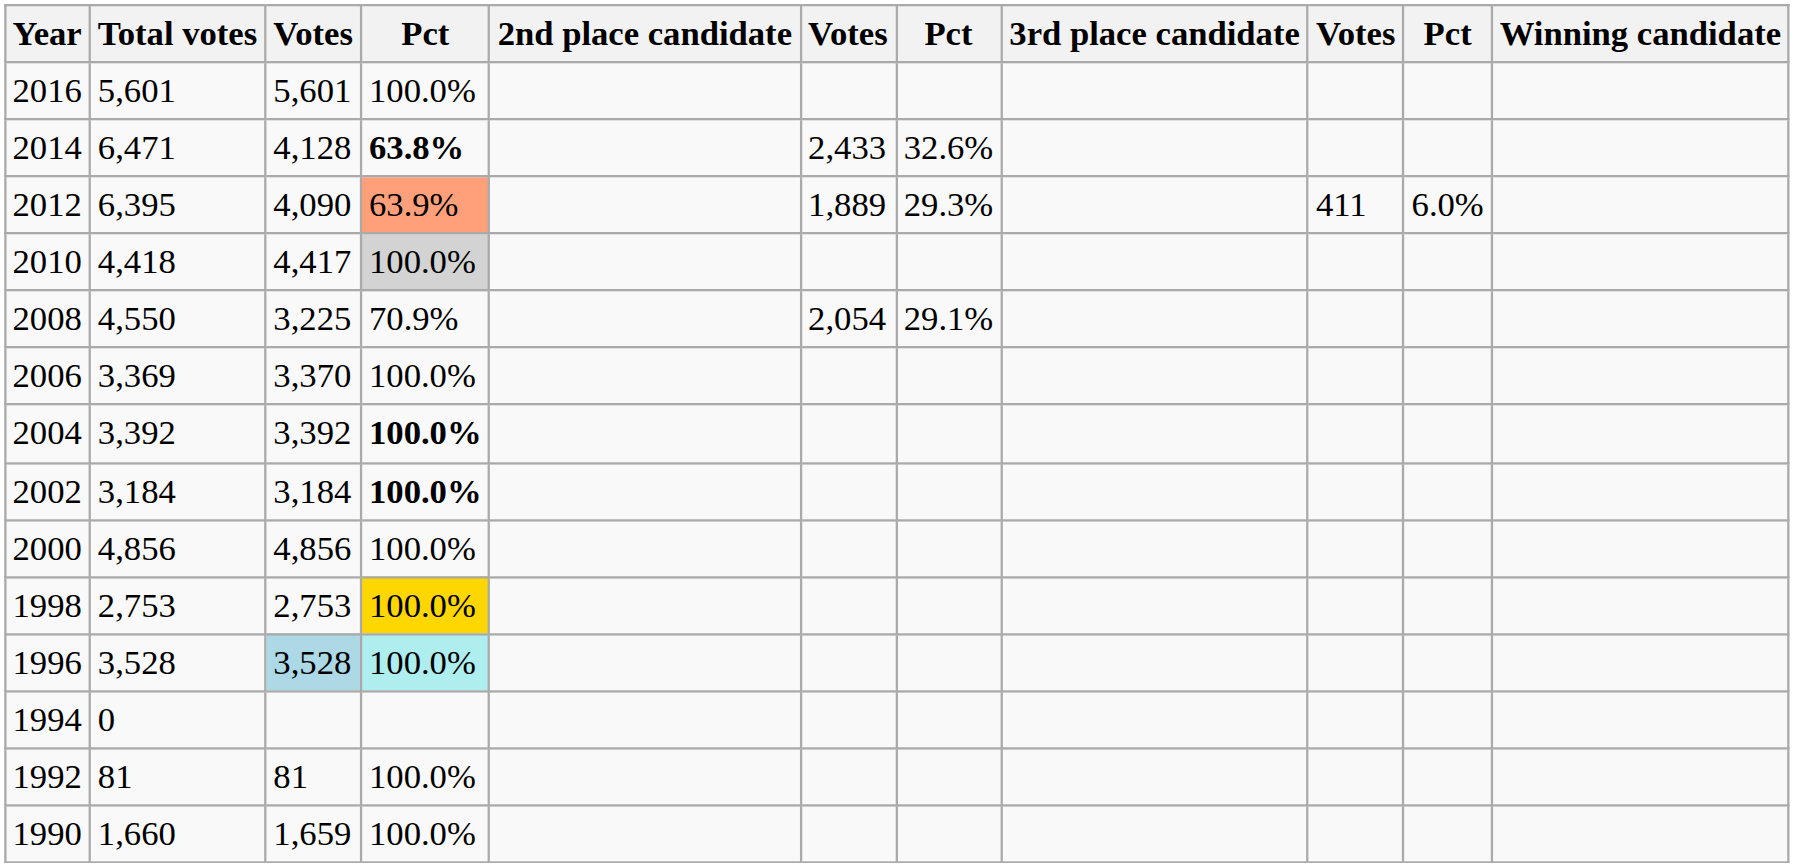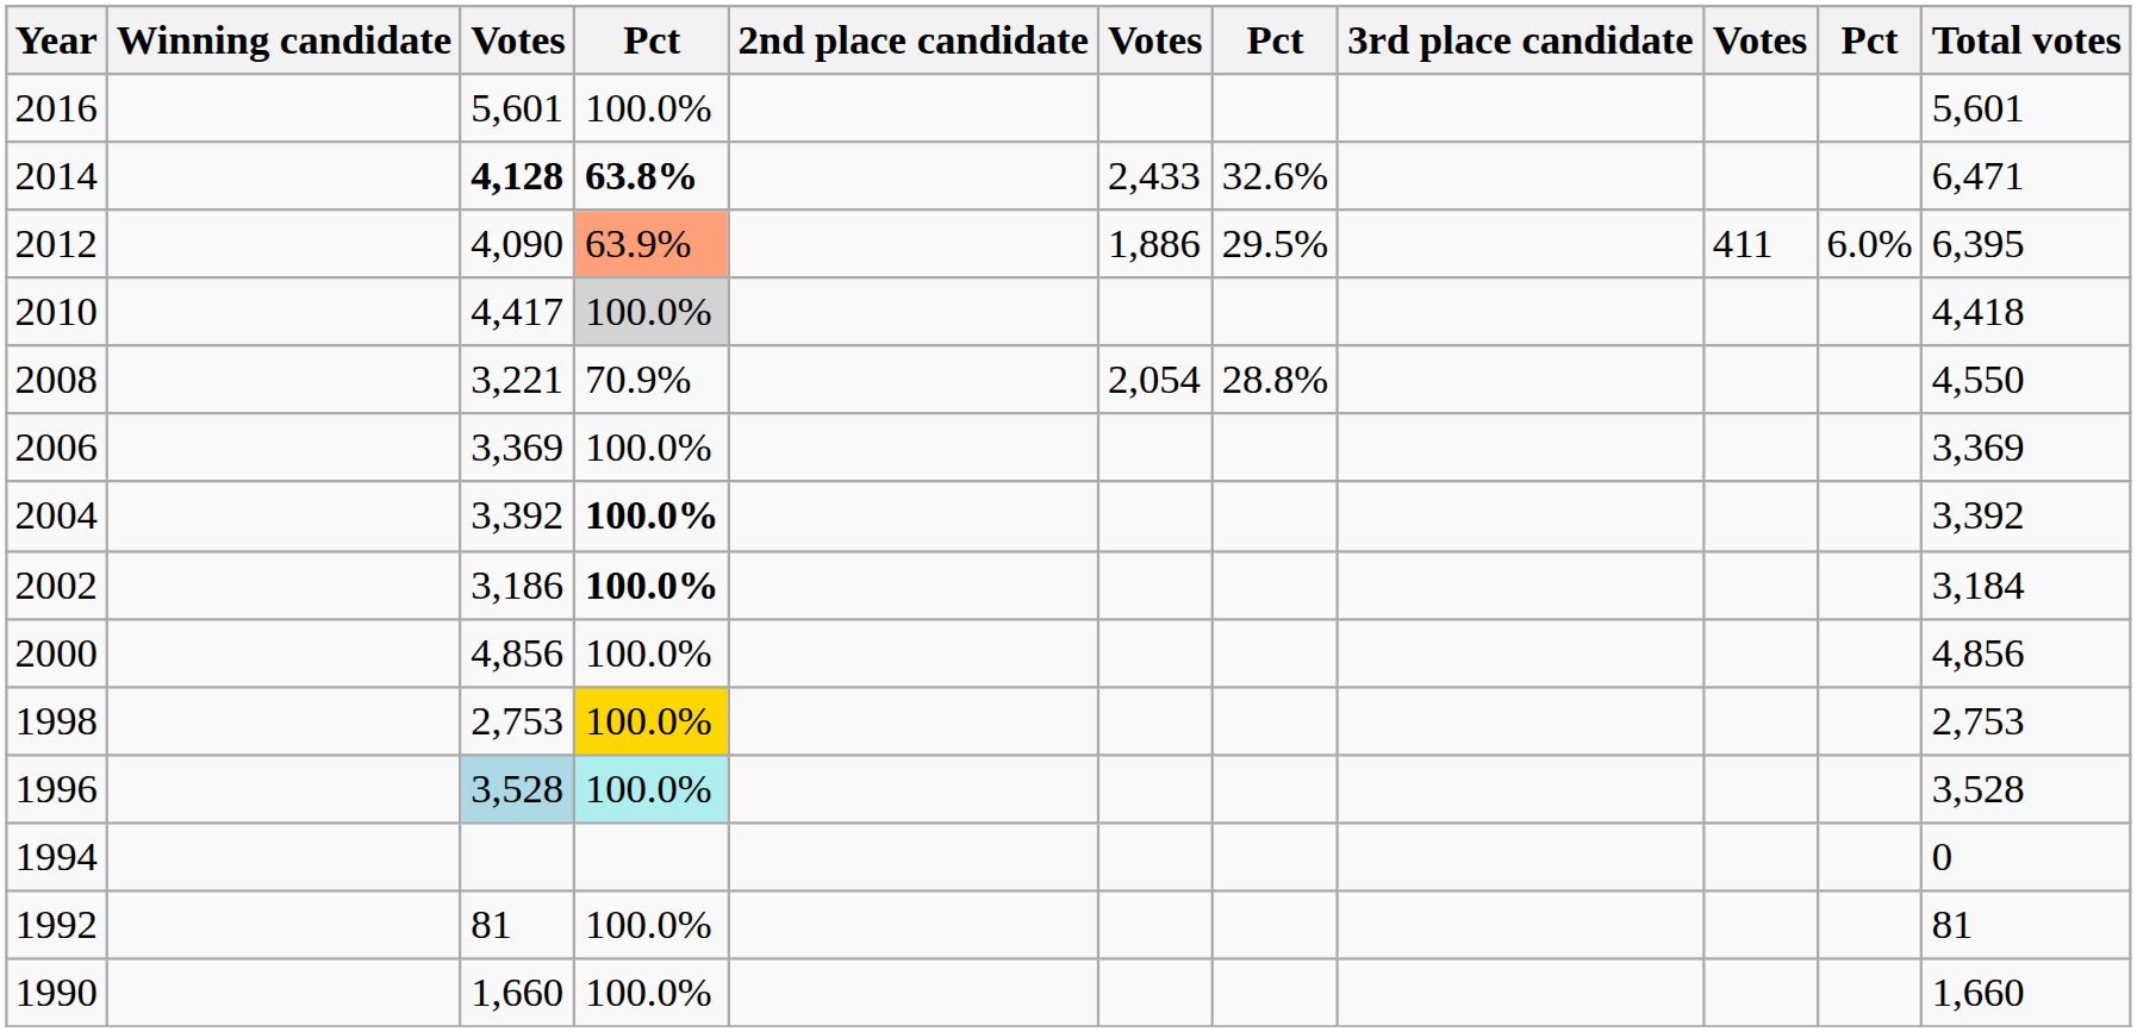columns swapped: Winning candidate <-> Total votes
2014 | column 3: normal -> bold
2012 | column 6: 1,889 -> 1,886
2012 | column 7: 29.3% -> 29.5%
2008 | column 3: 3,225 -> 3,221
2008 | column 7: 29.1% -> 28.8%
2006 | column 3: 3,370 -> 3,369
2002 | column 3: 3,184 -> 3,186
1990 | column 3: 1,659 -> 1,660
